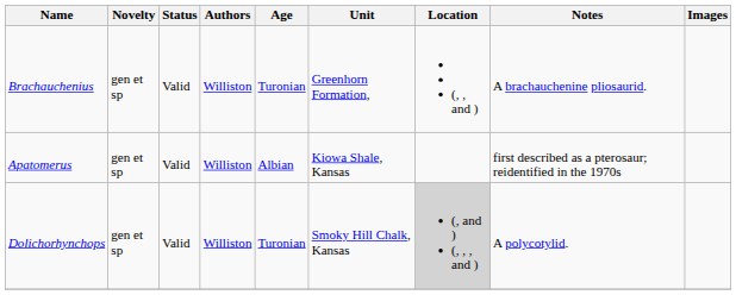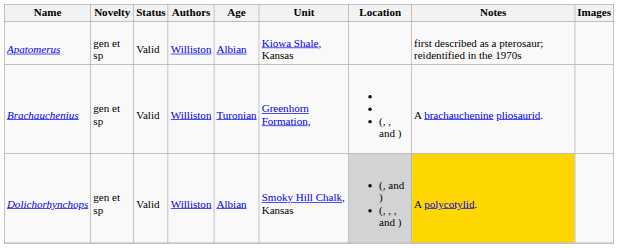rows swapped: Apatomerus <-> Brachauchenius
Dolichorhynchops | Age: Turonian -> Albian
Dolichorhynchops | Notes: no background -> gold background
